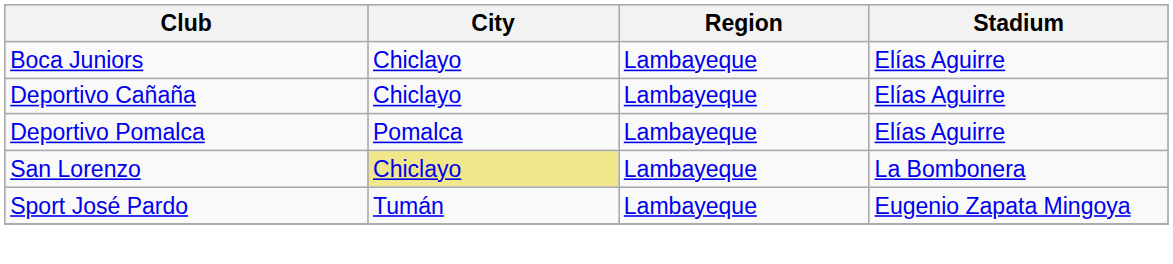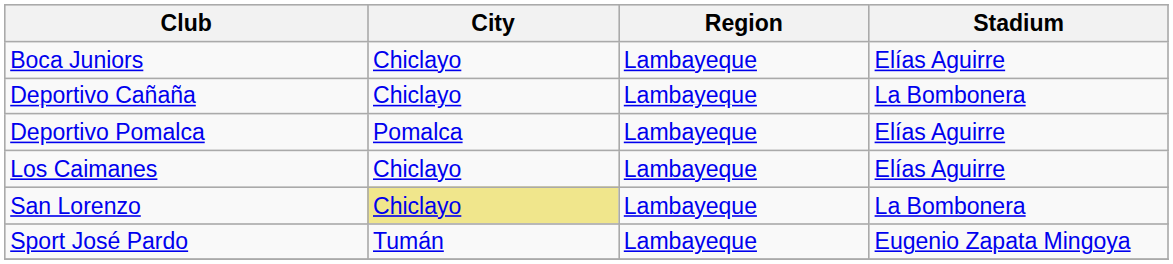Deportivo Cañaña | Stadium: Elías Aguirre -> La Bombonera
+ row: Los Caimanes | Chiclayo | Lambayeque | Elías Aguirre
